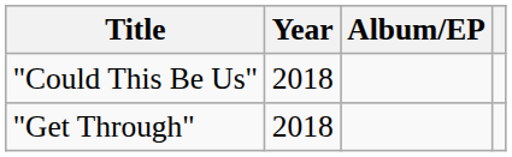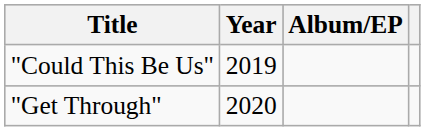"Could This Be Us" | Year: 2018 -> 2019
"Get Through" | Year: 2018 -> 2020
